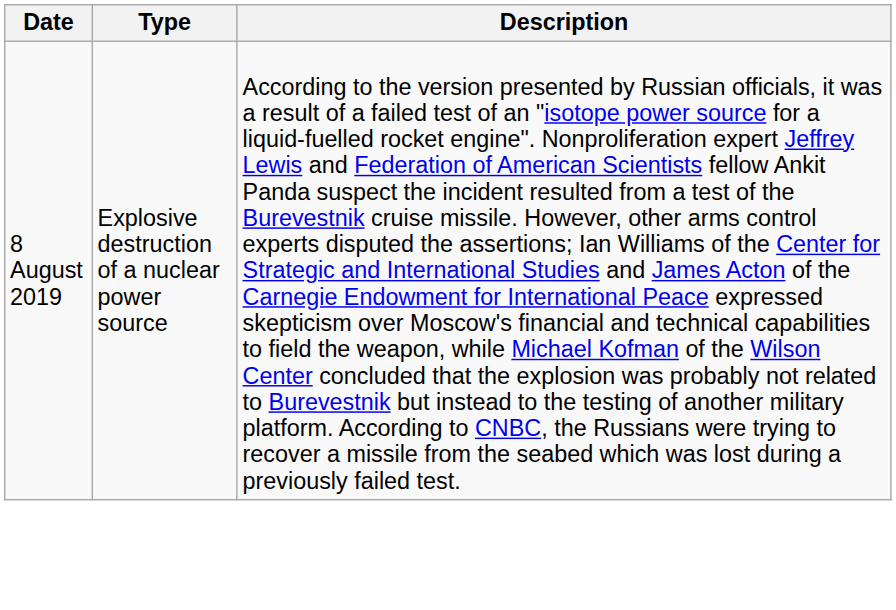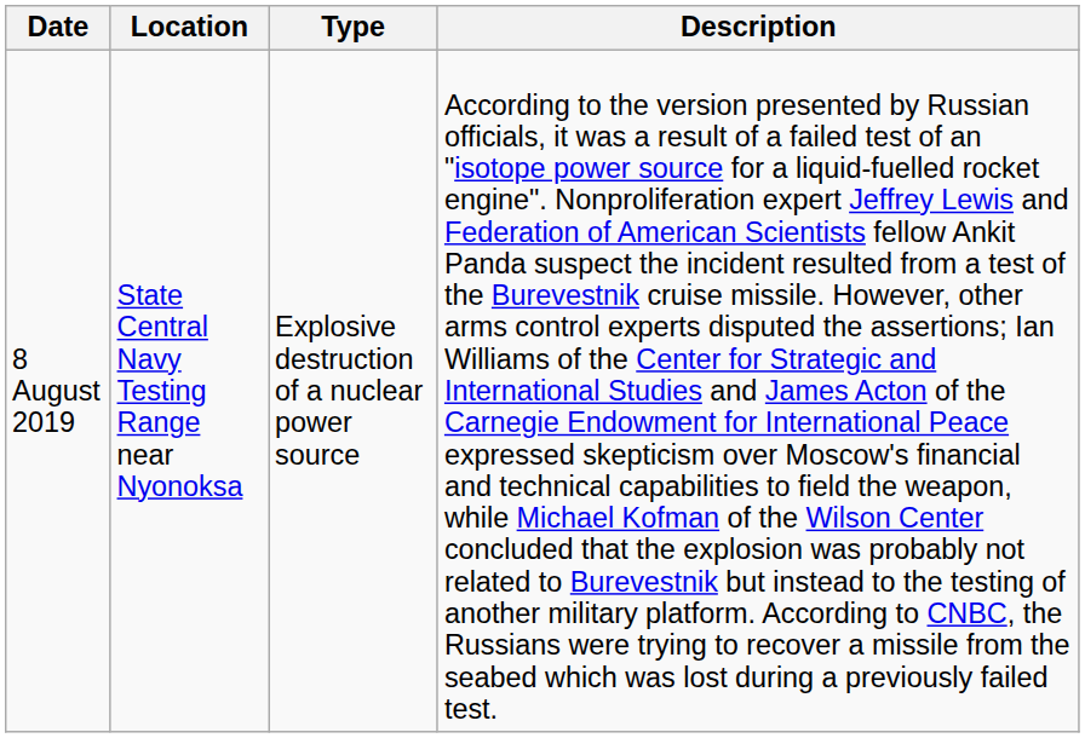+ column: Location | State Central Navy Testing Range near Nyonoksa
